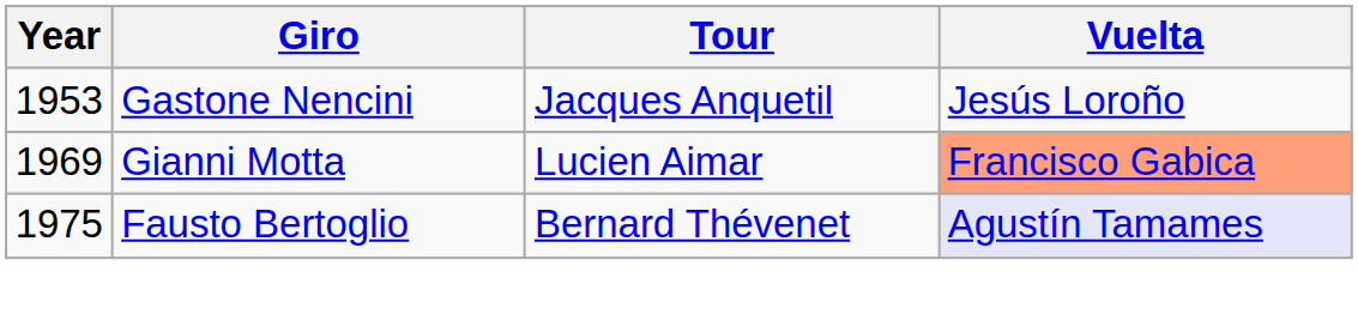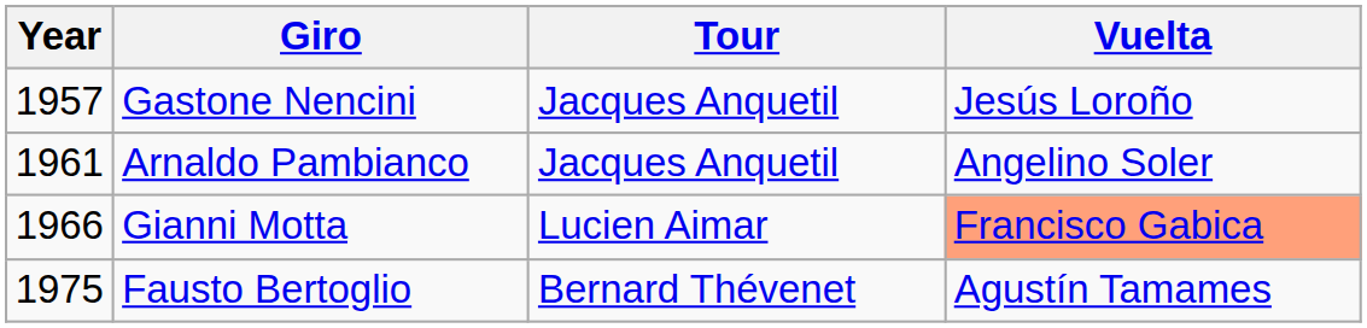Gastone Nencini | Year: 1953 -> 1957
+ row: 1961 | Arnaldo Pambianco | Jacques Anquetil | Angelino Soler
Gianni Motta | Year: 1969 -> 1966
Fausto Bertoglio | Vuelta: lavender background -> no background
